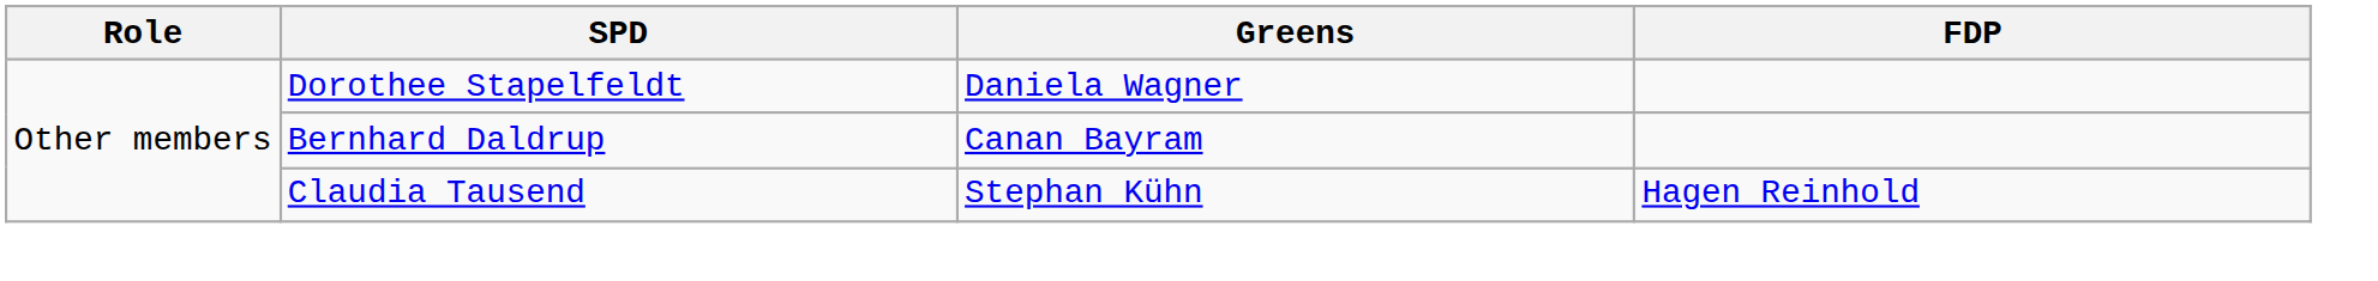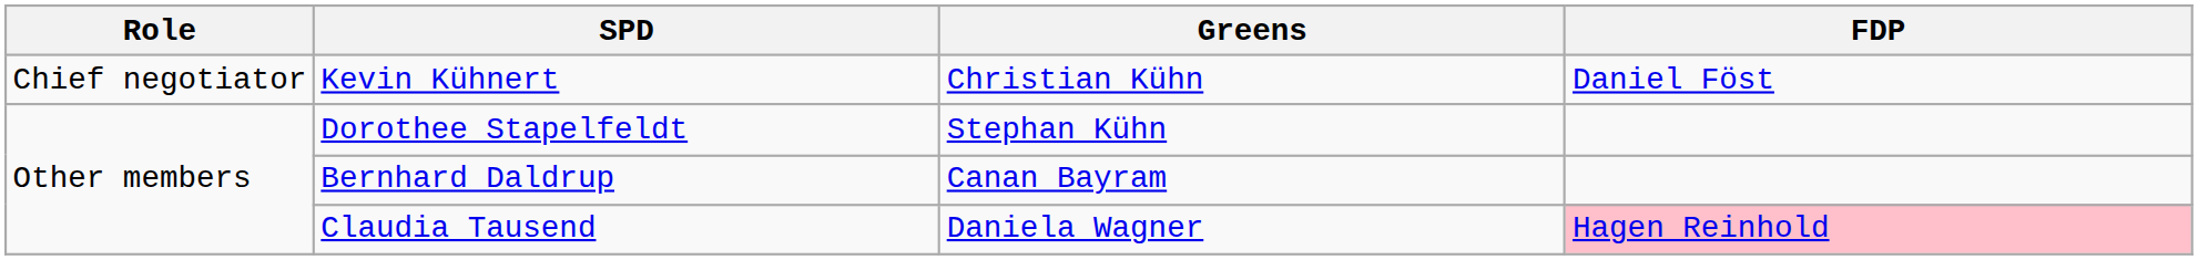+ row: Chief negotiator | Kevin Kühnert | Christian Kühn | Daniel Föst
Dorothee Stapelfeldt | Greens: Daniela Wagner -> Stephan Kühn
Claudia Tausend | Greens: Stephan Kühn -> Daniela Wagner
Claudia Tausend | FDP: no background -> pink background
